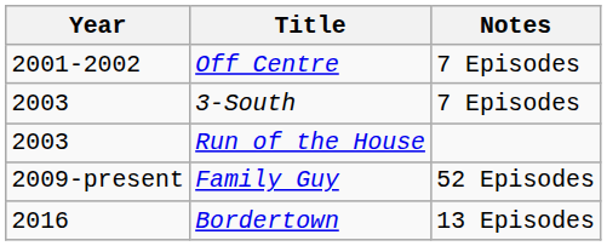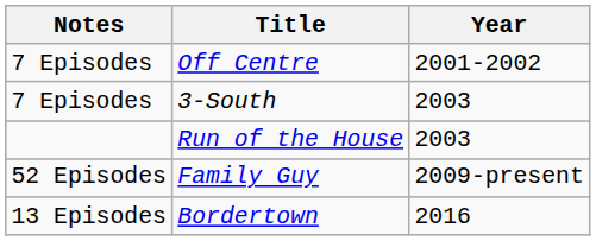columns swapped: Year <-> Notes
